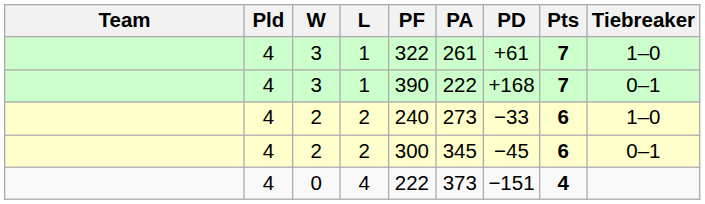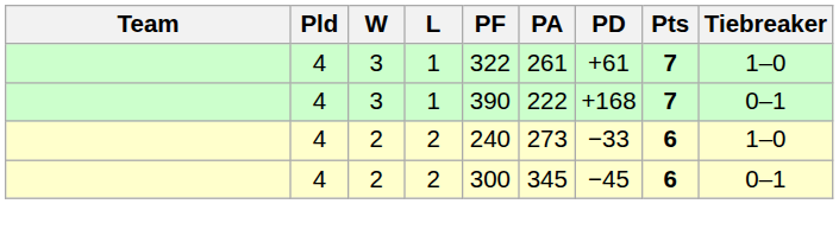- row: 4 | 0 | 4 | 222 | 373 | −151 | 4
